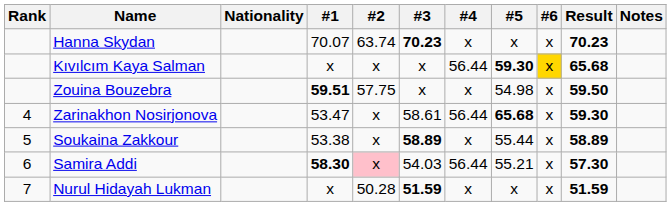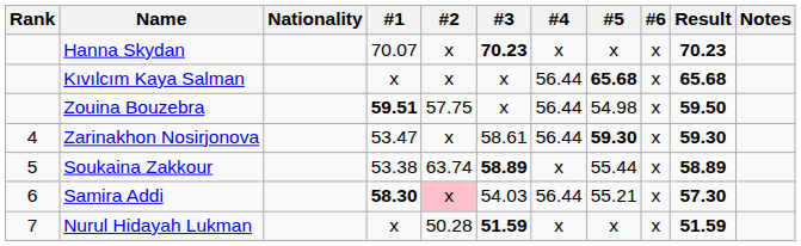Hanna Skydan | #2: 63.74 -> x
Kıvılcım Kaya Salman | #5: 59.30 -> 65.68
Kıvılcım Kaya Salman | #6: gold background -> no background
Zouina Bouzebra | #4: x -> 56.44
Zarinakhon Nosirjonova | #5: 65.68 -> 59.30
Soukaina Zakkour | #2: x -> 63.74
